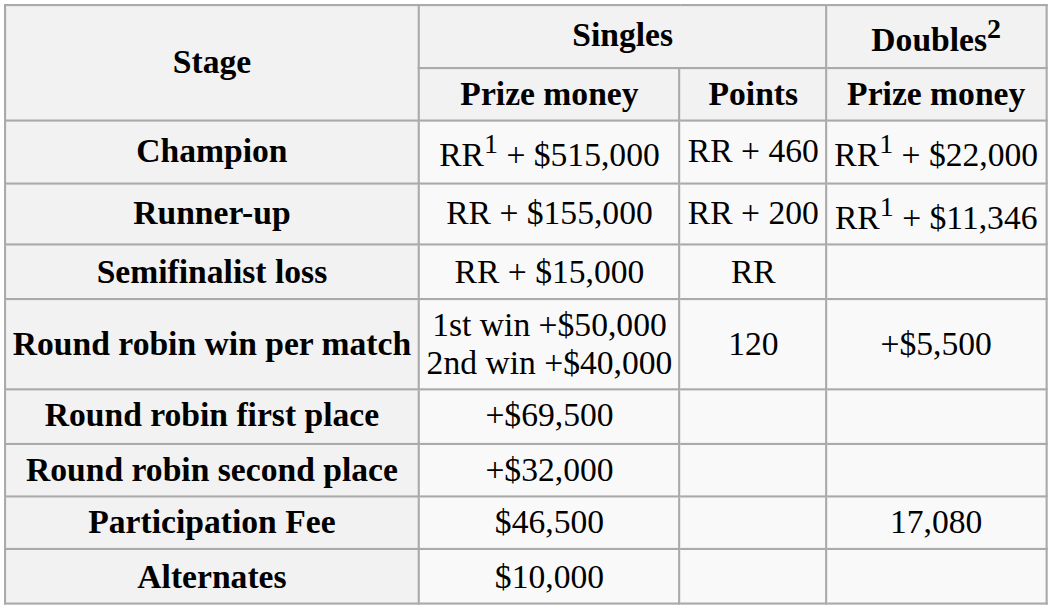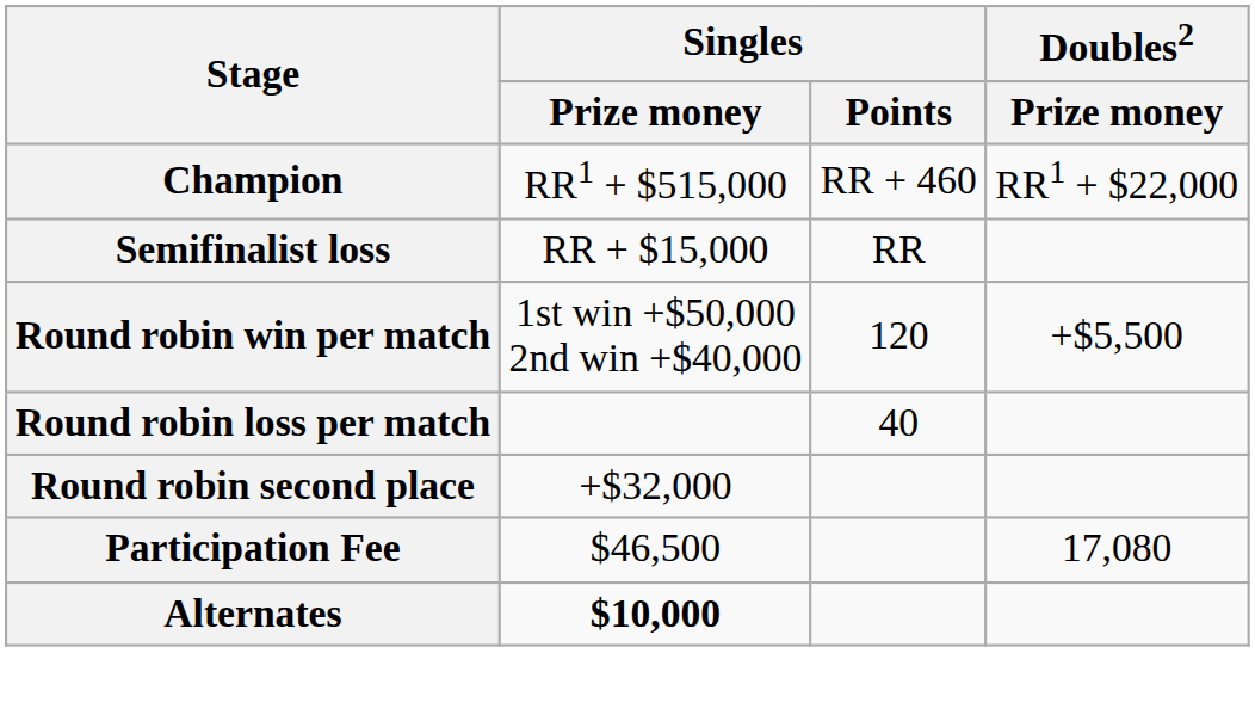- row: Runner-up | RR + $155,000 | RR + 200 | RR1 + $11,346
+ row: Round robin loss per match | 40
- row: Round robin first place | +$69,500
Alternates | Singles / Prize money: normal -> bold
